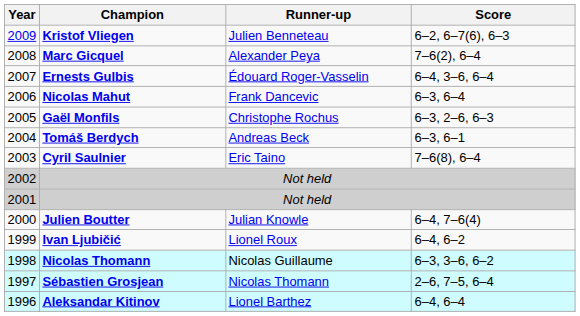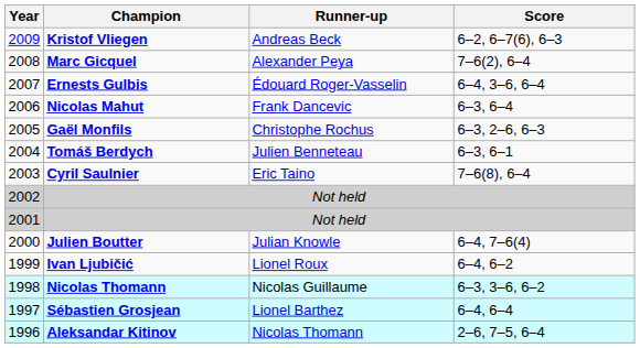Kristof Vliegen | Runner-up: Julien Benneteau -> Andreas Beck
Tomáš Berdych | Runner-up: Andreas Beck -> Julien Benneteau
Sébastien Grosjean | Runner-up: Nicolas Thomann -> Lionel Barthez
Sébastien Grosjean | Score: 2–6, 7–5, 6–4 -> 6–4, 6–4
Aleksandar Kitinov | Runner-up: Lionel Barthez -> Nicolas Thomann
Aleksandar Kitinov | Score: 6–4, 6–4 -> 2–6, 7–5, 6–4
